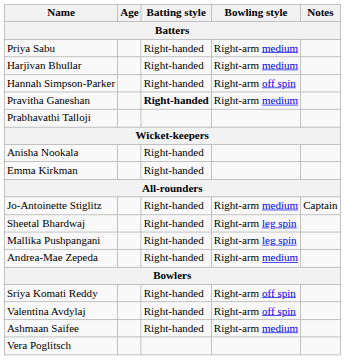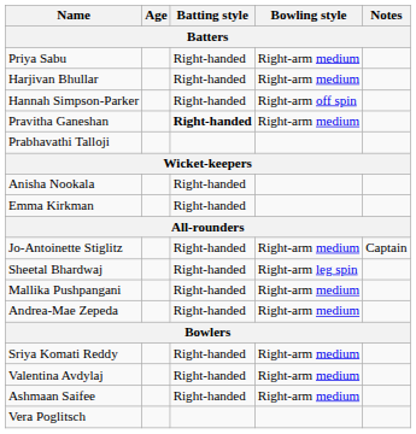Mallika Pushpangani | Bowling style: Right-arm leg spin -> Right-arm medium
Sriya Komati Reddy | Bowling style: Right-arm off spin -> Right-arm medium
Valentina Avdylaj | Bowling style: Right-arm off spin -> Right-arm medium
